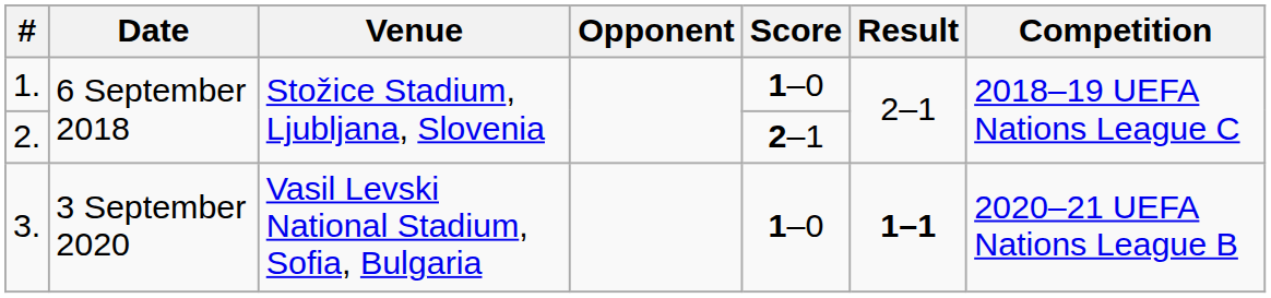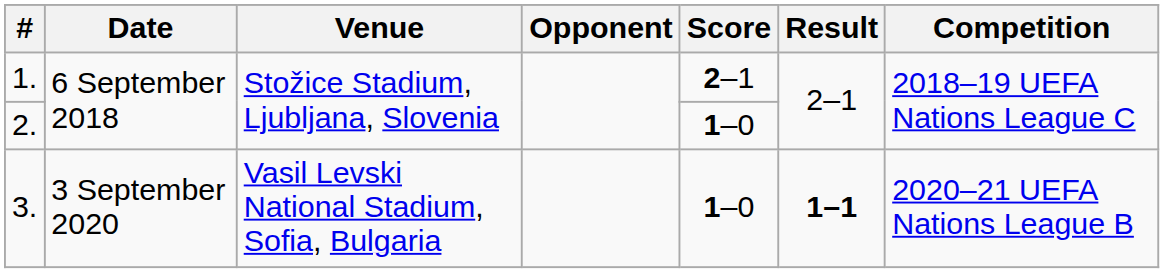1. | Score: 1–0 -> 2–1
2. | Score: 2–1 -> 1–0
